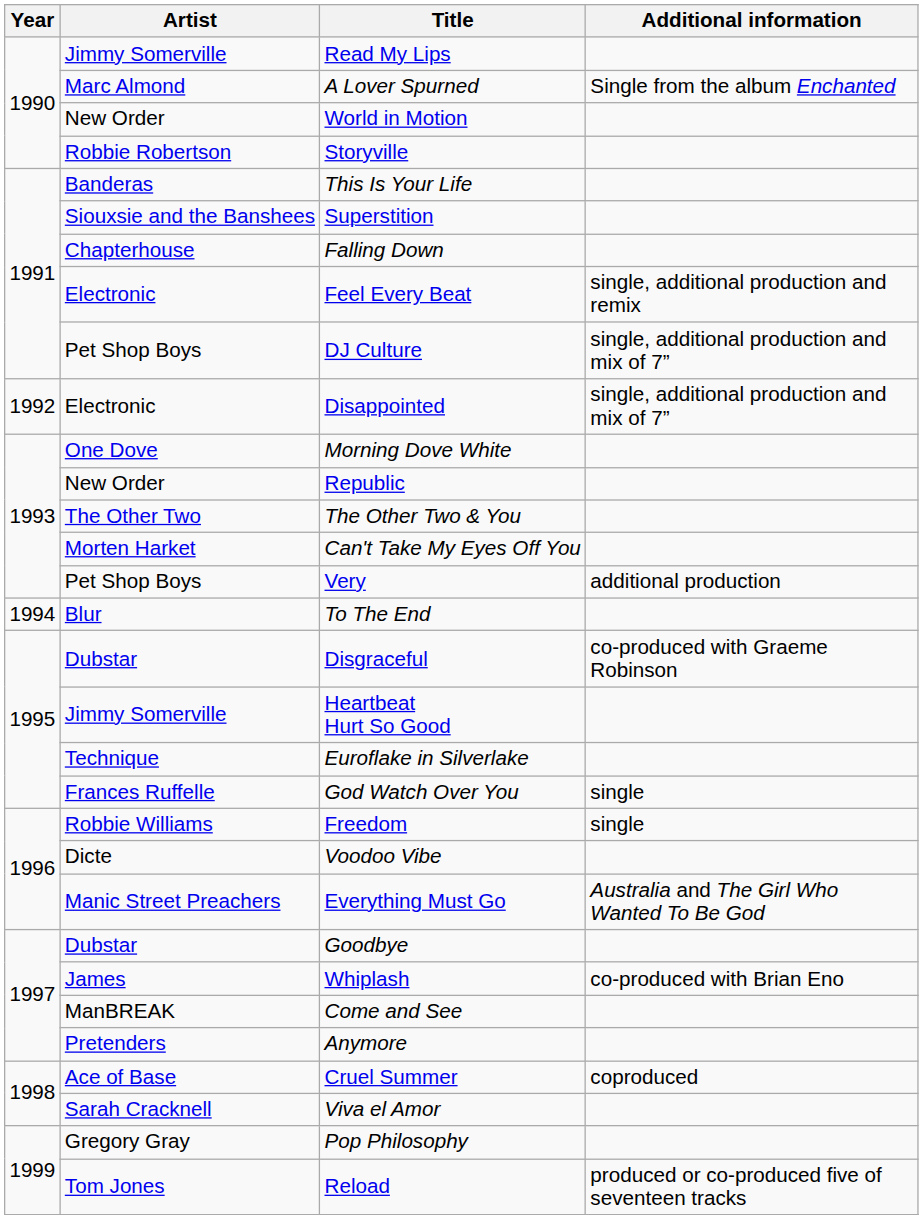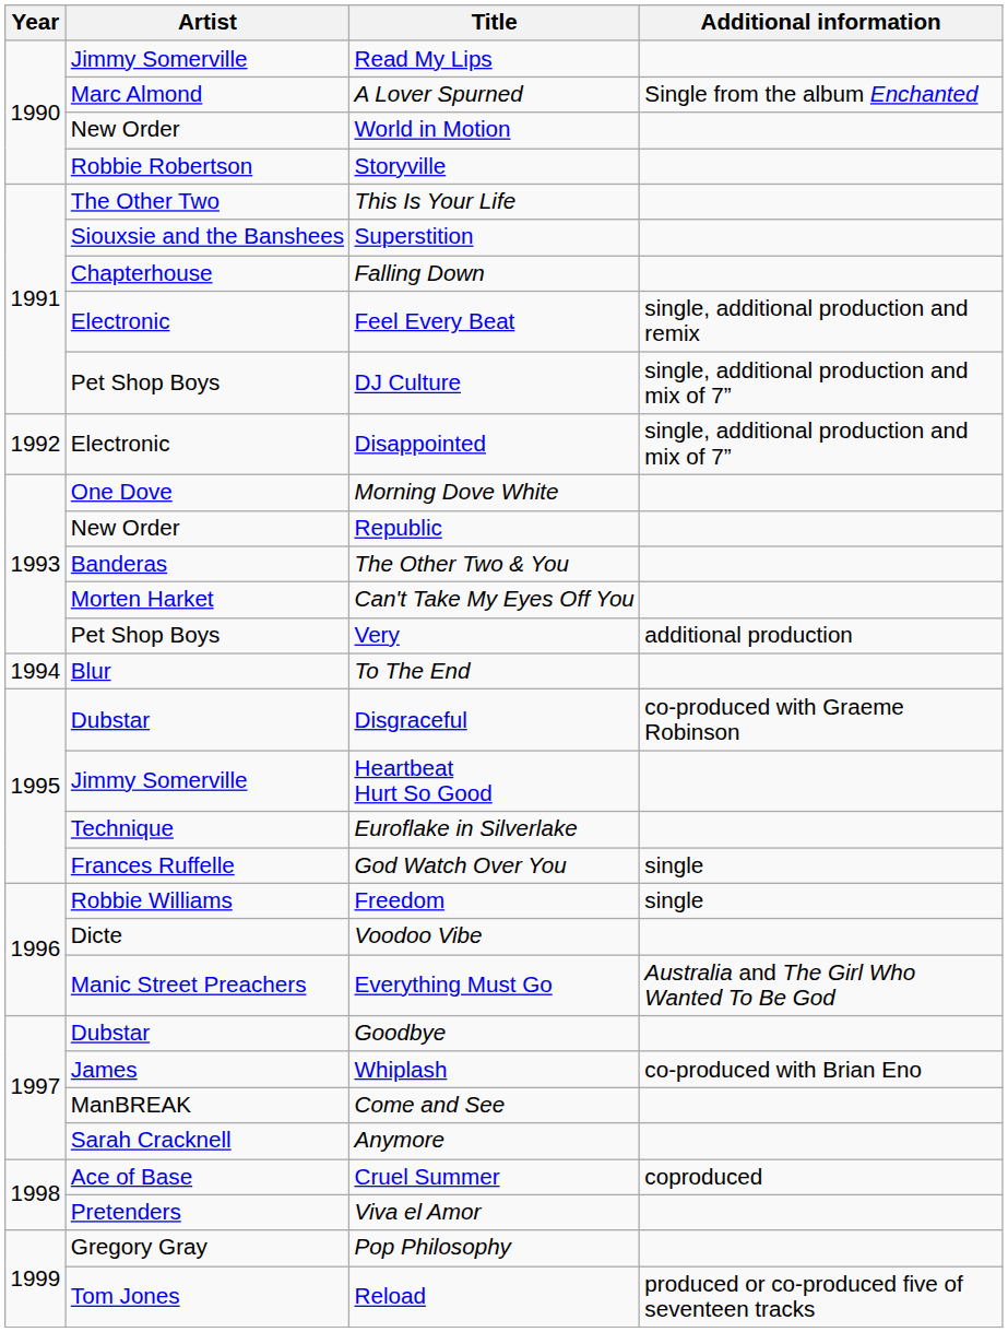This Is Your Life | Artist: Banderas -> The Other Two
The Other Two & You | Artist: The Other Two -> Banderas
Anymore | Artist: Pretenders -> Sarah Cracknell
Viva el Amor | Artist: Sarah Cracknell -> Pretenders
